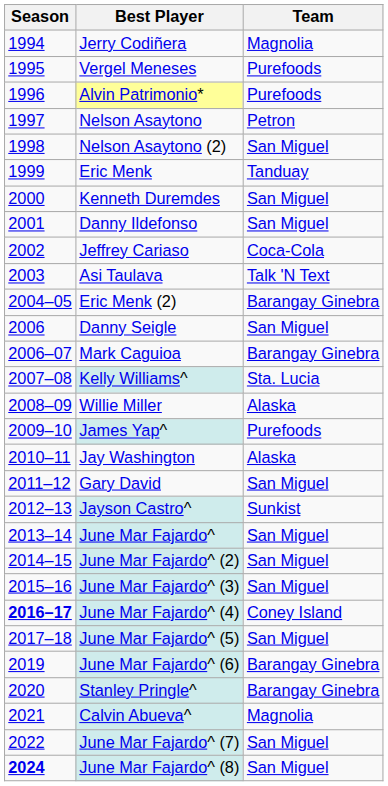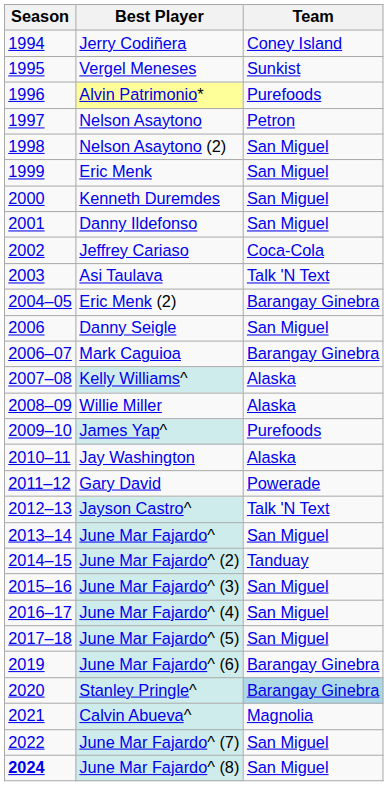Jerry Codiñera | Team: Magnolia -> Coney Island
Vergel Meneses | Team: Purefoods -> Sunkist
Eric Menk | Team: Tanduay -> San Miguel
Kelly Williams^ | Team: Sta. Lucia -> Alaska
Gary David | Team: San Miguel -> Powerade
Jayson Castro^ | Team: Sunkist -> Talk 'N Text
June Mar Fajardo^ (2) | Team: San Miguel -> Tanduay
June Mar Fajardo^ (4) | Season: bold -> normal
June Mar Fajardo^ (4) | Team: Coney Island -> San Miguel
Stanley Pringle^ | Team: no background -> lightblue background
